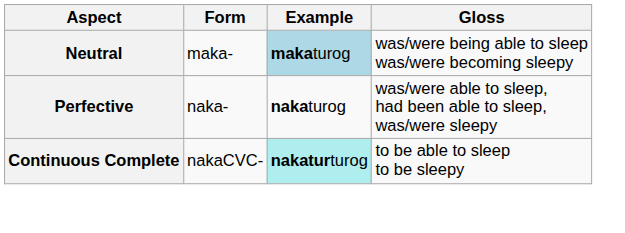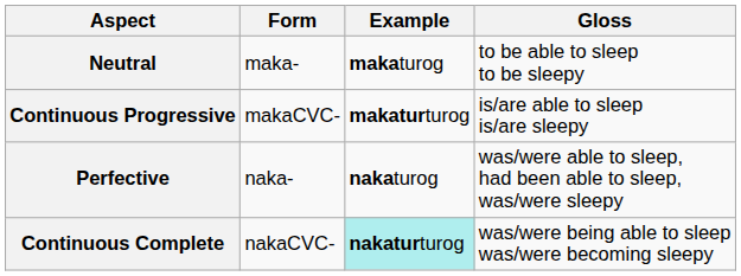Neutral | Example: lightblue background -> no background
Neutral | Gloss: was/were being able to sleep was/were becoming sleepy -> to be able to sleep to be sleepy
+ row: Continuous Progressive | makaCVC- | makaturturog | is/are able to sleep is/are sleepy
Continuous Complete | Gloss: to be able to sleep to be sleepy -> was/were being able to sleep was/were becoming sleepy
